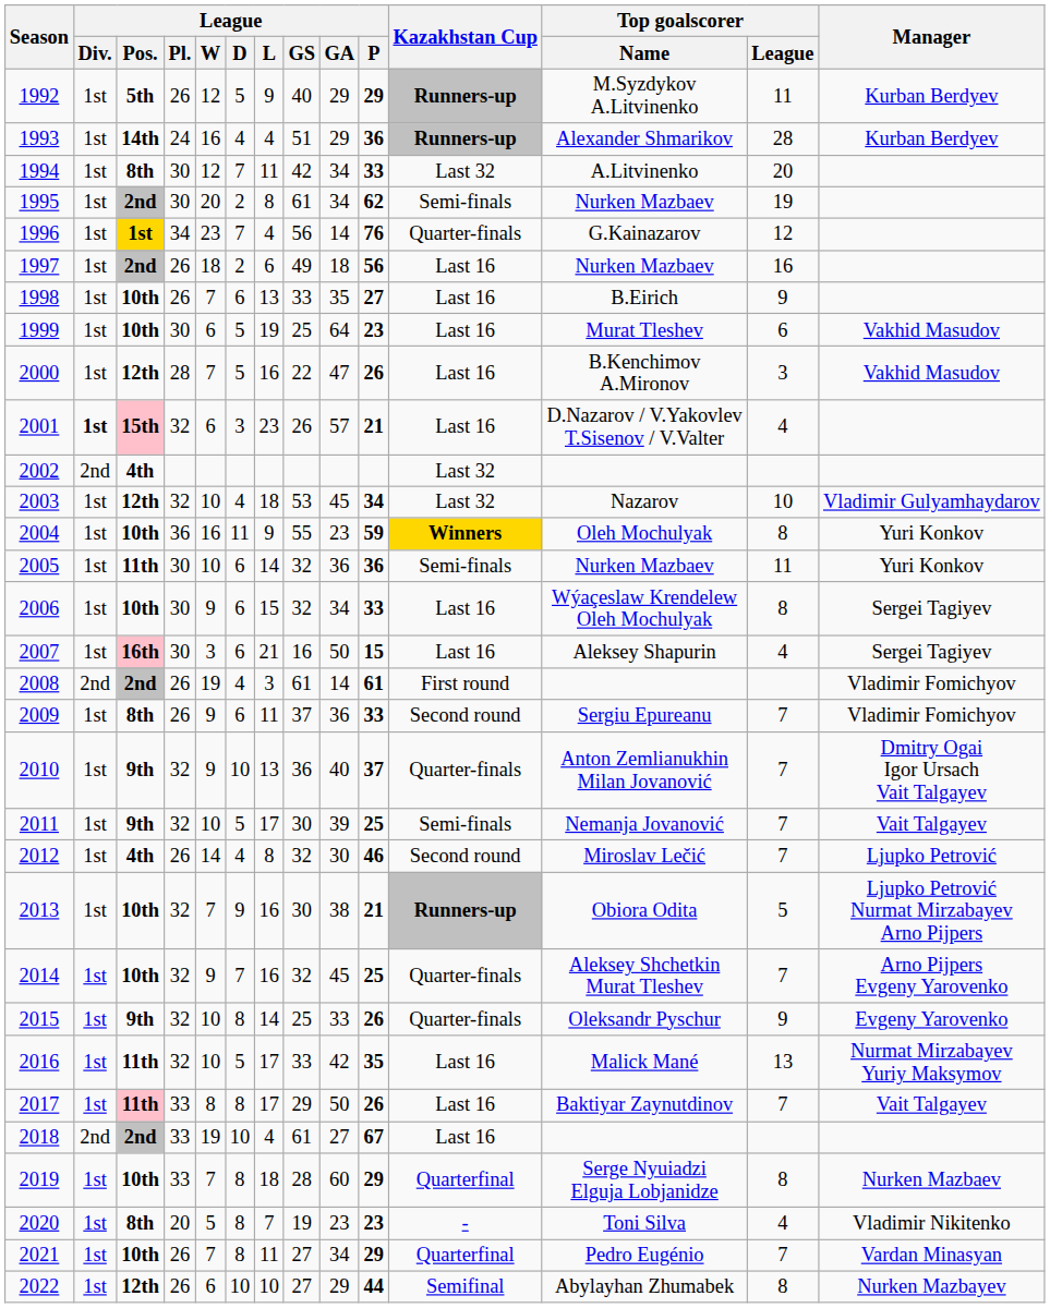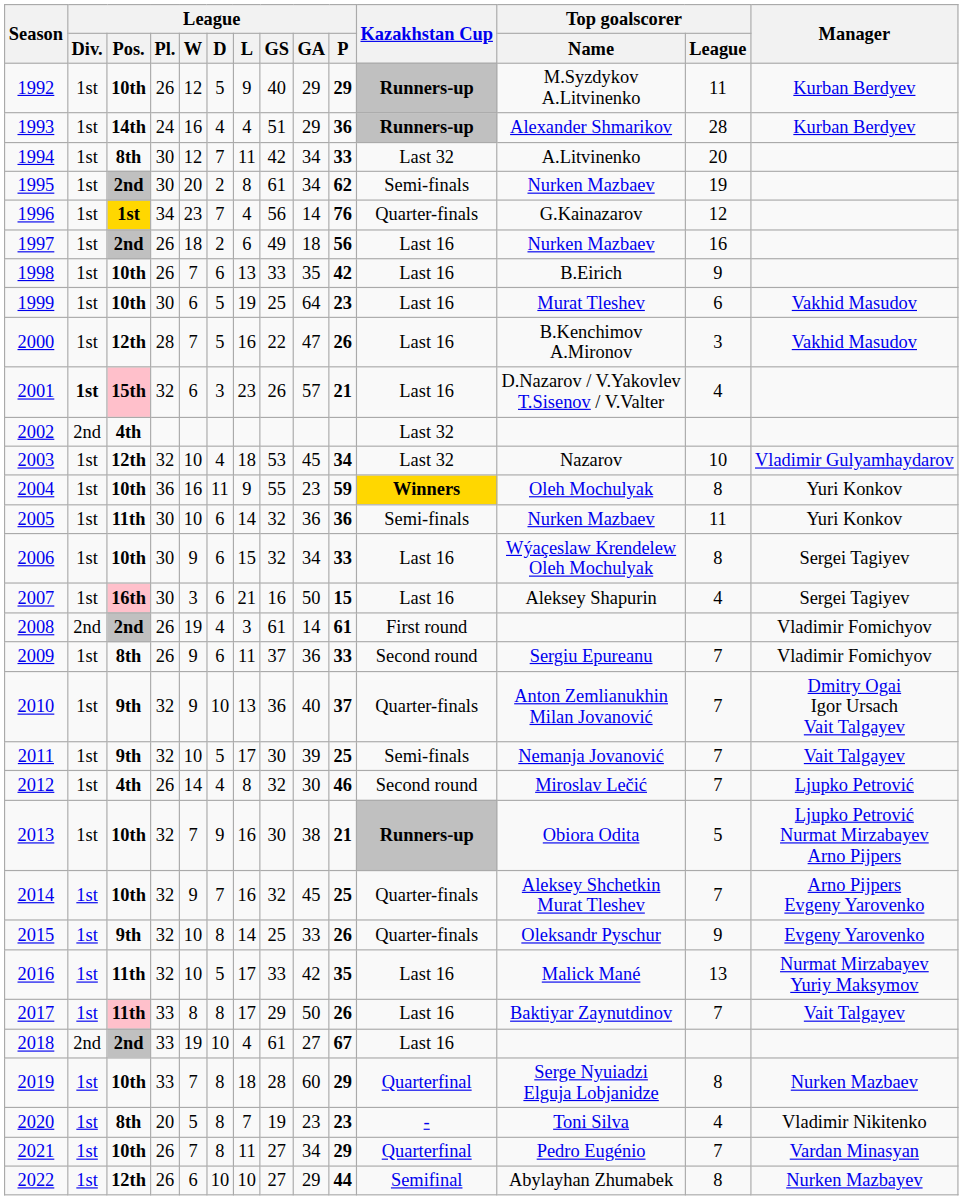1992 | League / Pos.: 5th -> 10th
1998 | League / P: 27 -> 42
